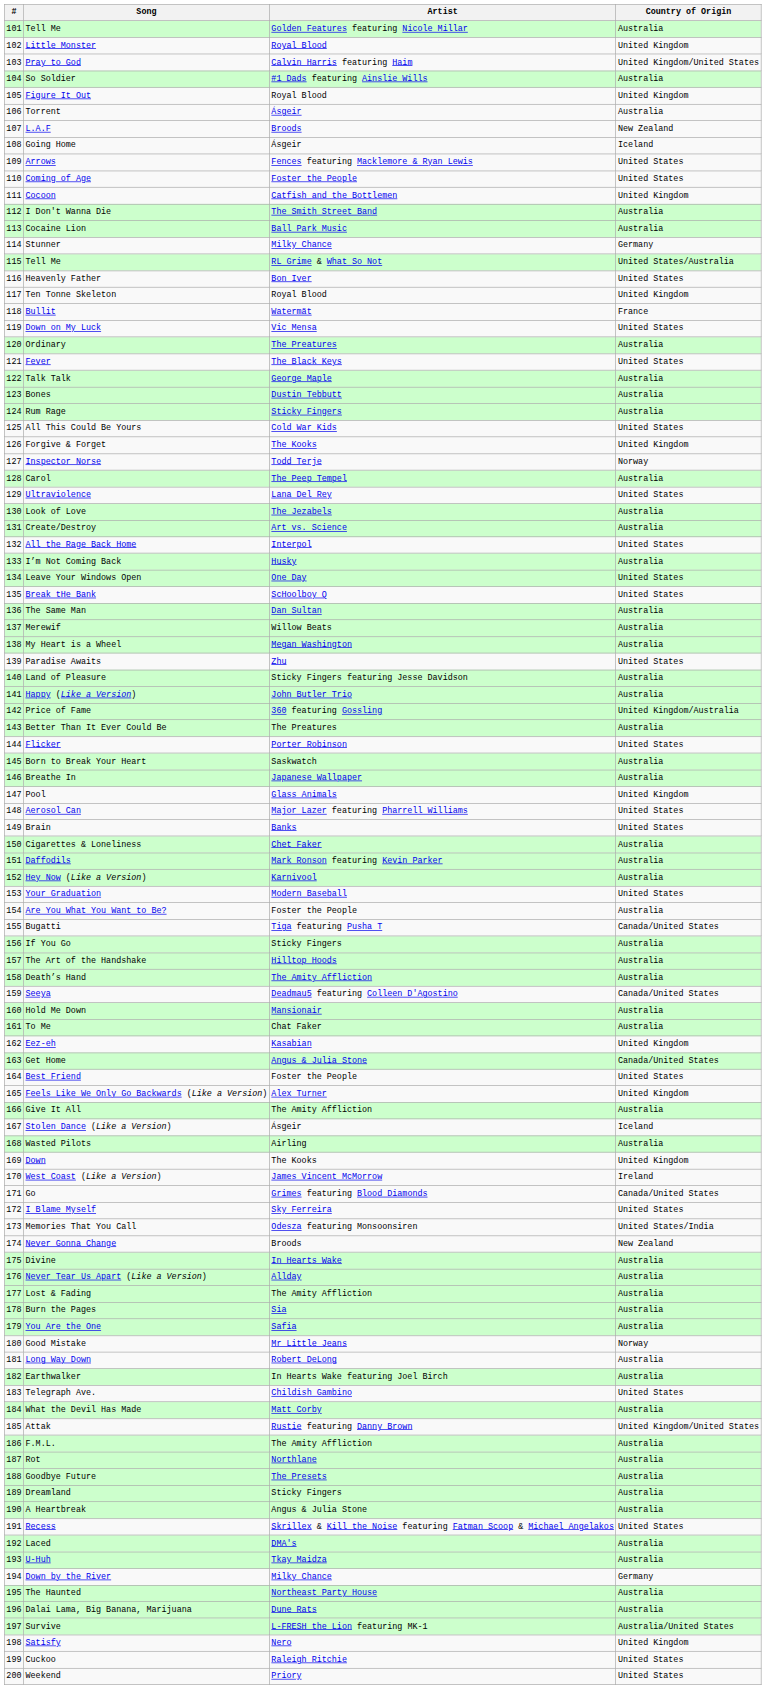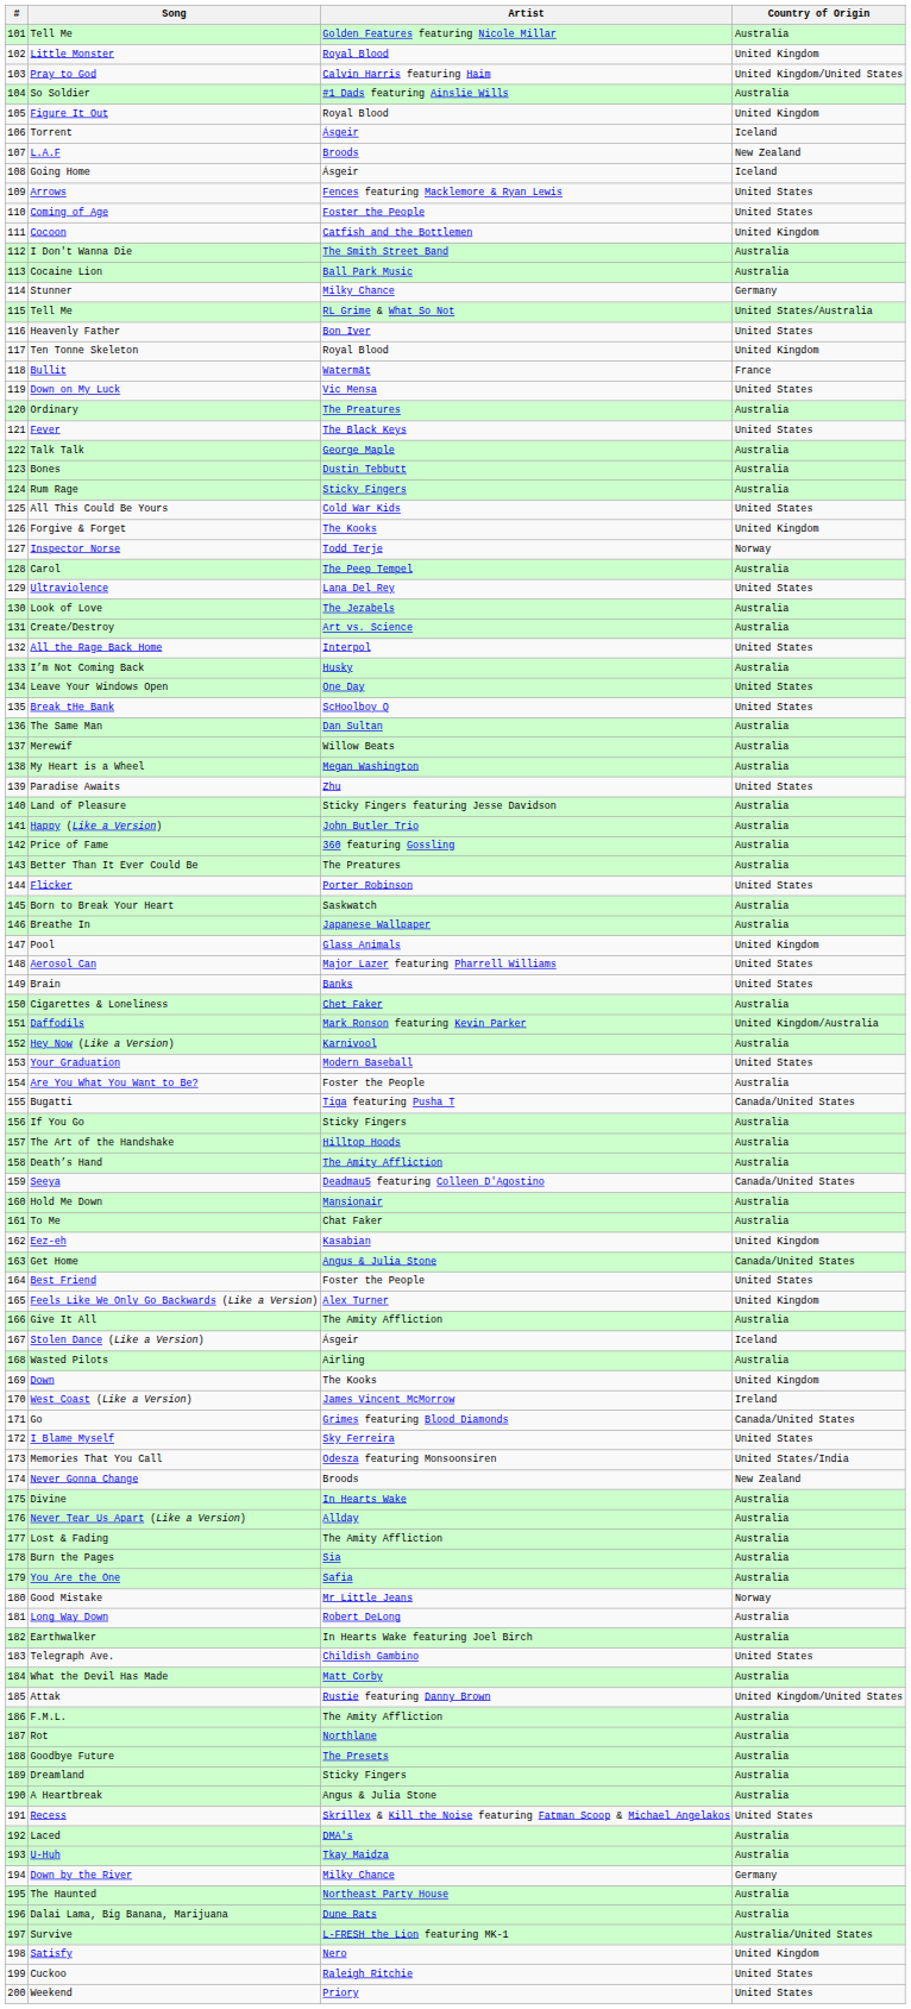Torrent | Country of Origin: Australia -> Iceland
Price of Fame | Country of Origin: United Kingdom/Australia -> Australia
Daffodils | Country of Origin: Australia -> United Kingdom/Australia
